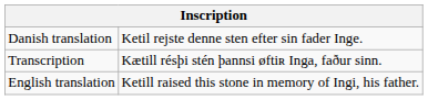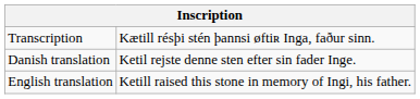rows swapped: Transcription <-> Danish translation
